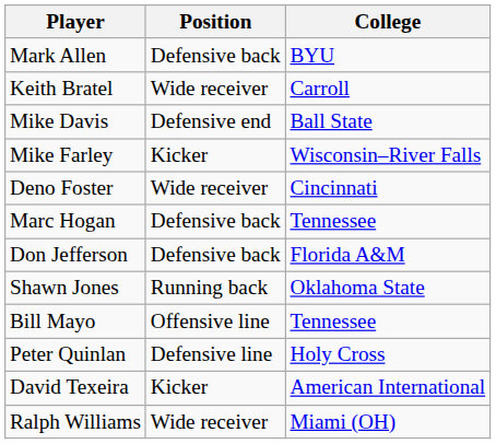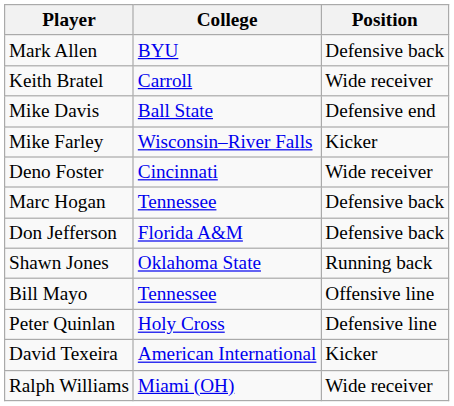columns swapped: Position <-> College
